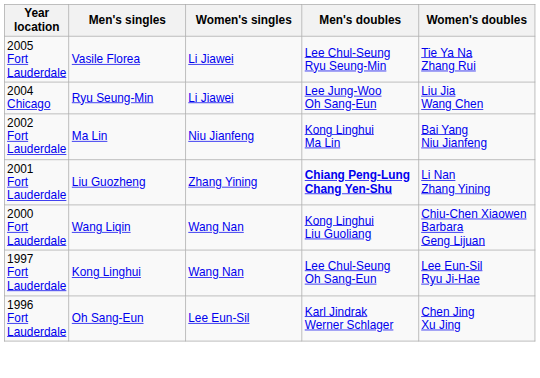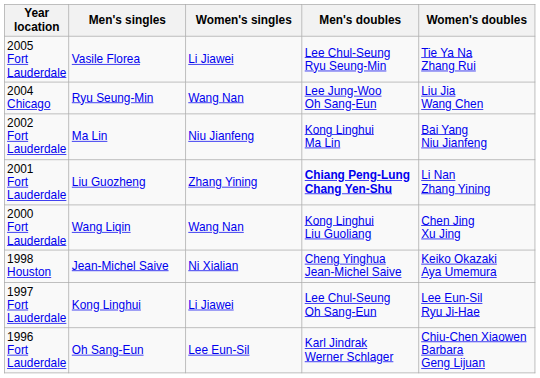2004 Chicago | Women's singles: Li Jiawei -> Wang Nan
2000 Fort Lauderdale | Women's doubles: Chiu-Chen Xiaowen Barbara Geng Lijuan -> Chen Jing Xu Jing
+ row: 1998 Houston | Jean-Michel Saive | Ni Xialian | Cheng Yinghua Jean-Michel Saive | Keiko Okazaki Aya Umemura
1997 Fort Lauderdale | Women's singles: Wang Nan -> Li Jiawei
1996 Fort Lauderdale | Women's doubles: Chen Jing Xu Jing -> Chiu-Chen Xiaowen Barbara Geng Lijuan
